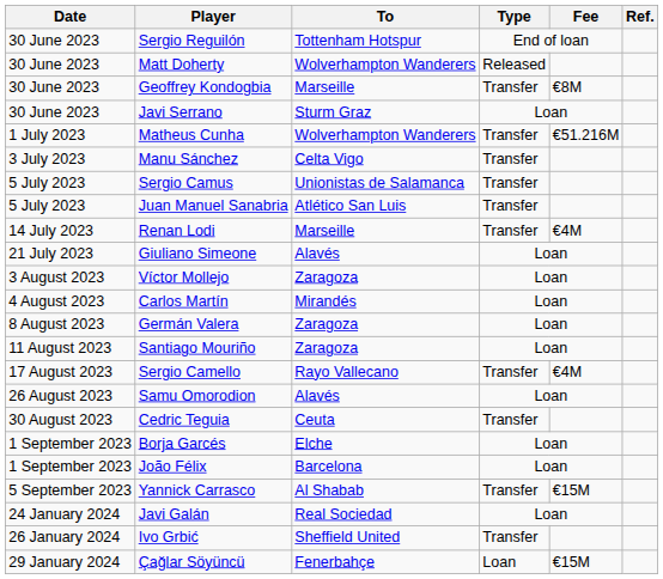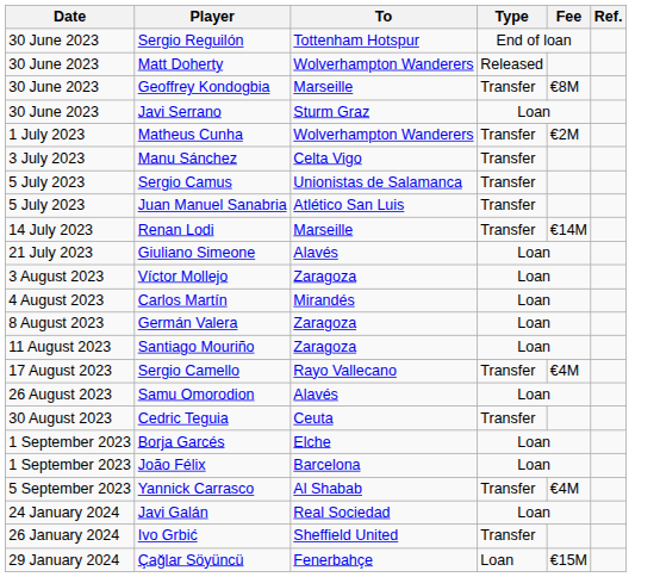Matheus Cunha | Fee: €51.216M -> €2M
Renan Lodi | Fee: €4M -> €14M
Yannick Carrasco | Fee: €15M -> €4M
